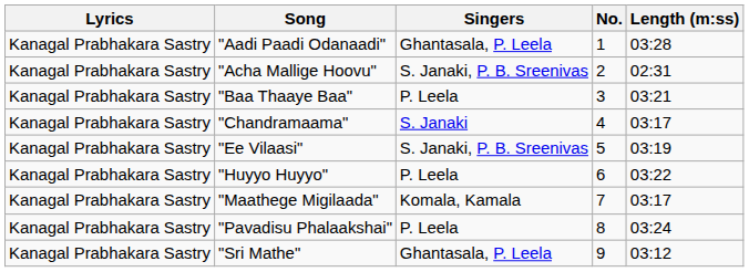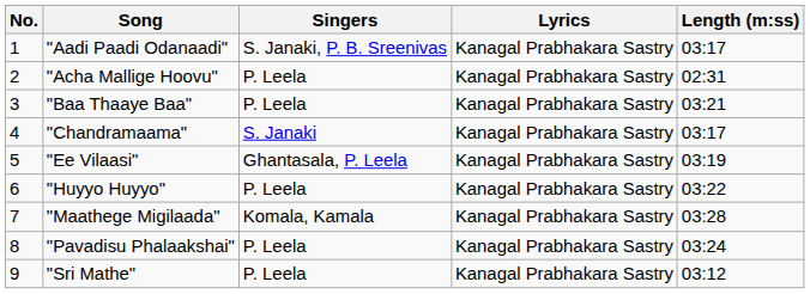columns swapped: No. <-> Lyrics
"Aadi Paadi Odanaadi" | Singers: Ghantasala, P. Leela -> S. Janaki, P. B. Sreenivas
"Aadi Paadi Odanaadi" | Length (m:ss): 03:28 -> 03:17
"Acha Mallige Hoovu" | Singers: S. Janaki, P. B. Sreenivas -> P. Leela
"Ee Vilaasi" | Singers: S. Janaki, P. B. Sreenivas -> Ghantasala, P. Leela
"Maathege Migilaada" | Length (m:ss): 03:17 -> 03:28
"Sri Mathe" | Singers: Ghantasala, P. Leela -> P. Leela
